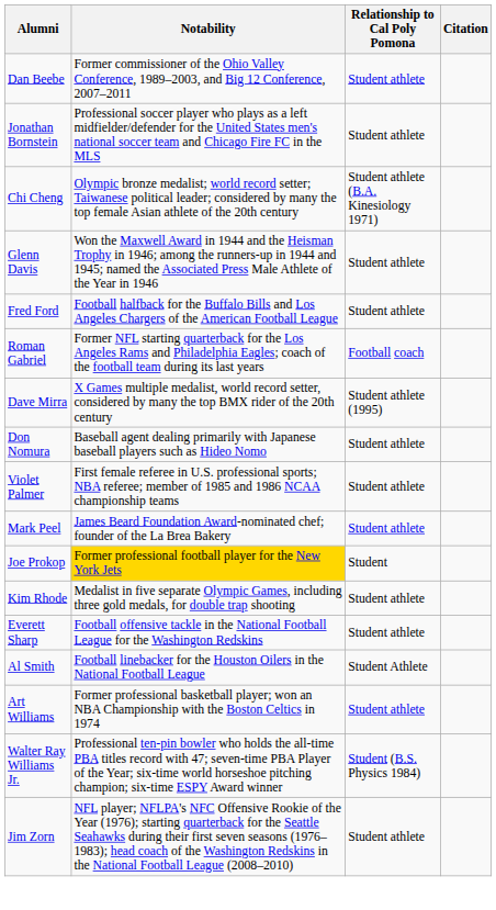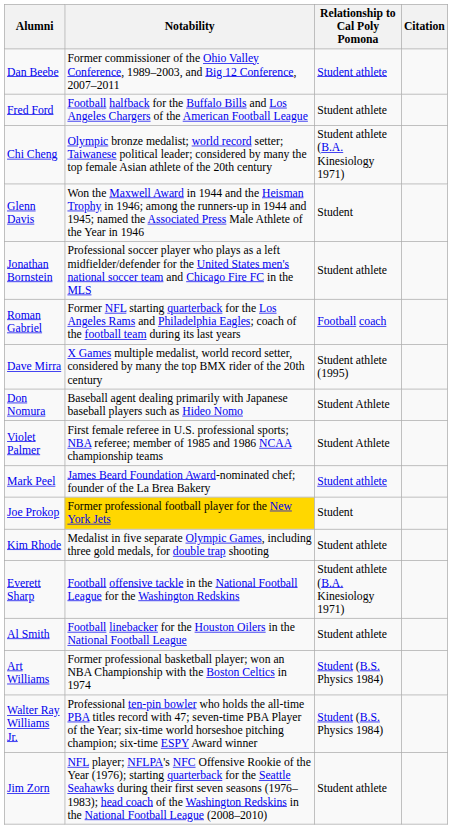rows swapped: Jonathan Bornstein <-> Fred Ford
Glenn Davis | Relationship to Cal Poly Pomona: Student athlete -> Student
Don Nomura | Relationship to Cal Poly Pomona: Student athlete -> Student Athlete
Violet Palmer | Relationship to Cal Poly Pomona: Student athlete -> Student Athlete
Everett Sharp | Relationship to Cal Poly Pomona: Student athlete -> Student athlete (B.A. Kinesiology 1971)
Al Smith | Relationship to Cal Poly Pomona: Student Athlete -> Student athlete
Art Williams | Relationship to Cal Poly Pomona: Student athlete -> Student (B.S. Physics 1984)
